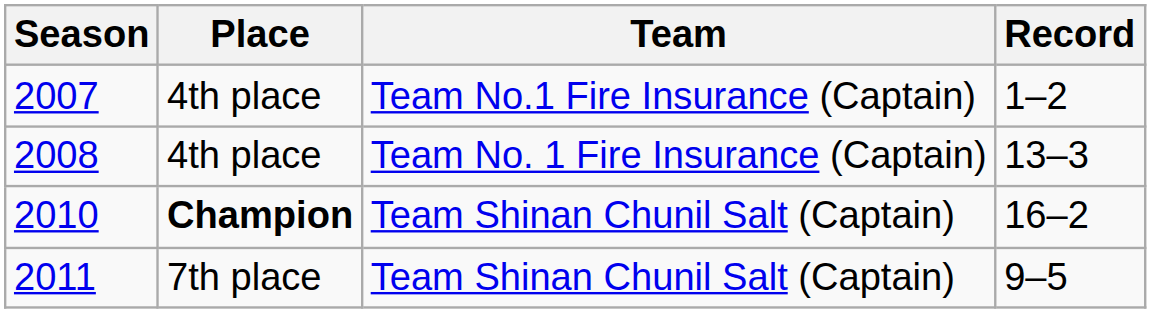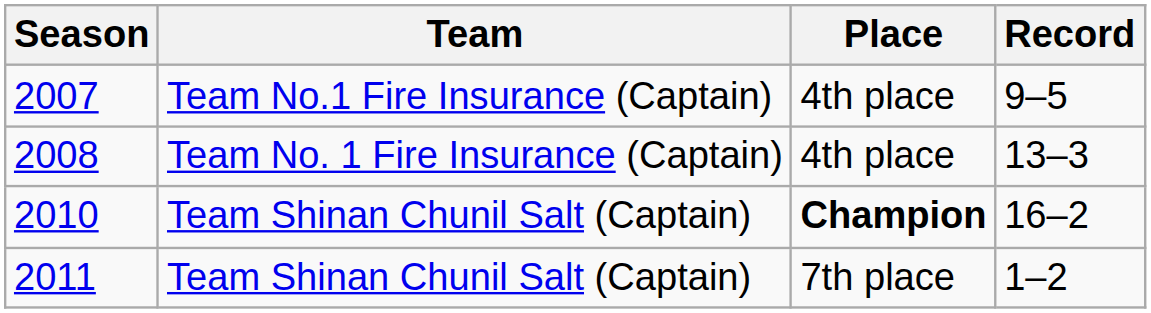columns swapped: Team <-> Place
2007 | Record: 1–2 -> 9–5
2011 | Record: 9–5 -> 1–2
